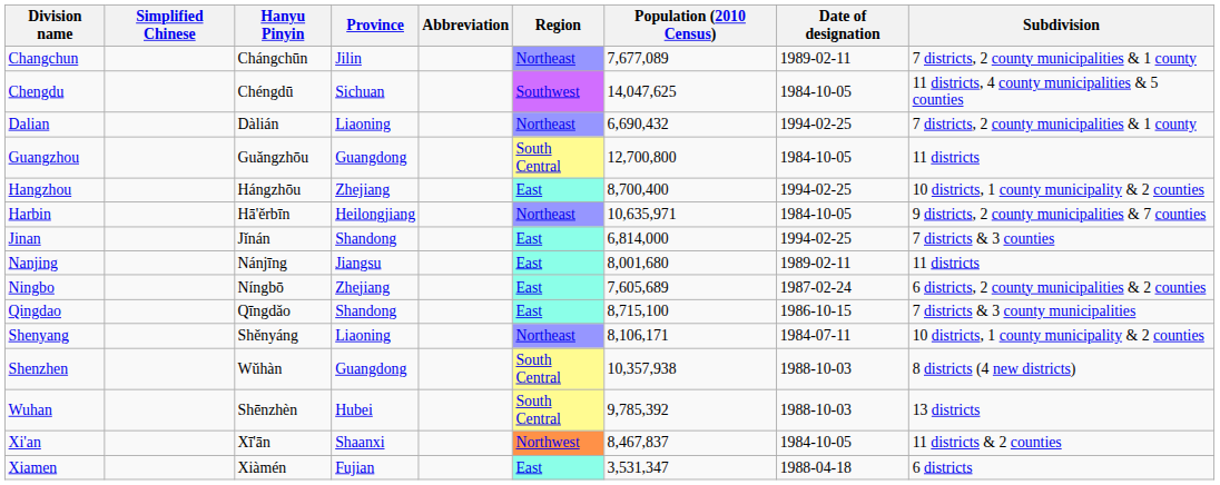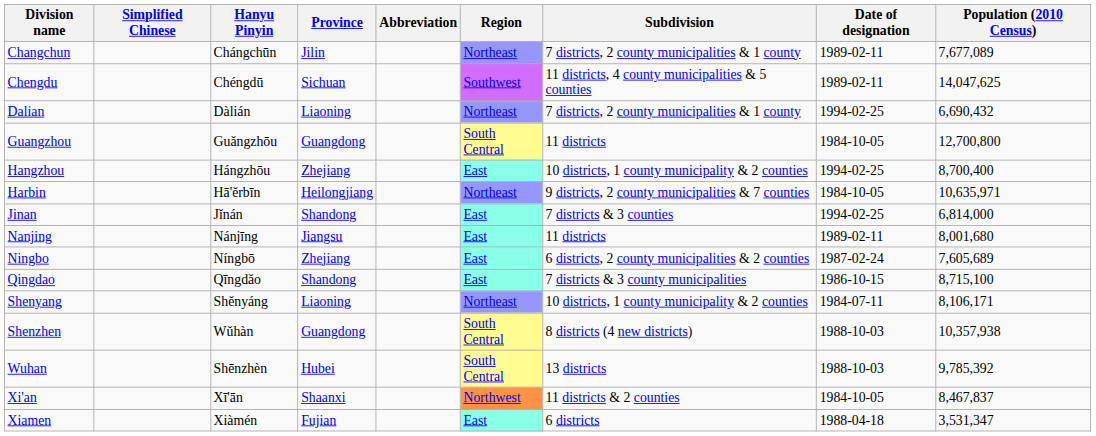columns swapped: Population (2010 Census) <-> Subdivision
Chengdu | Date of designation: 1984-10-05 -> 1989-02-11
